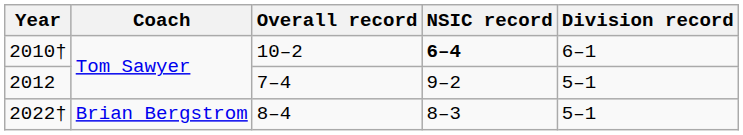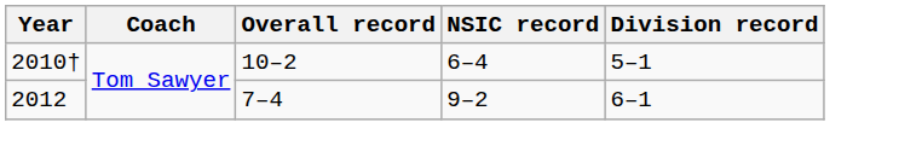2010† | NSIC record: bold -> normal
2010† | Division record: 6–1 -> 5–1
2012 | Division record: 5–1 -> 6–1
- row: 2022† | Brian Bergstrom | 8–4 | 8–3 | 5–1
